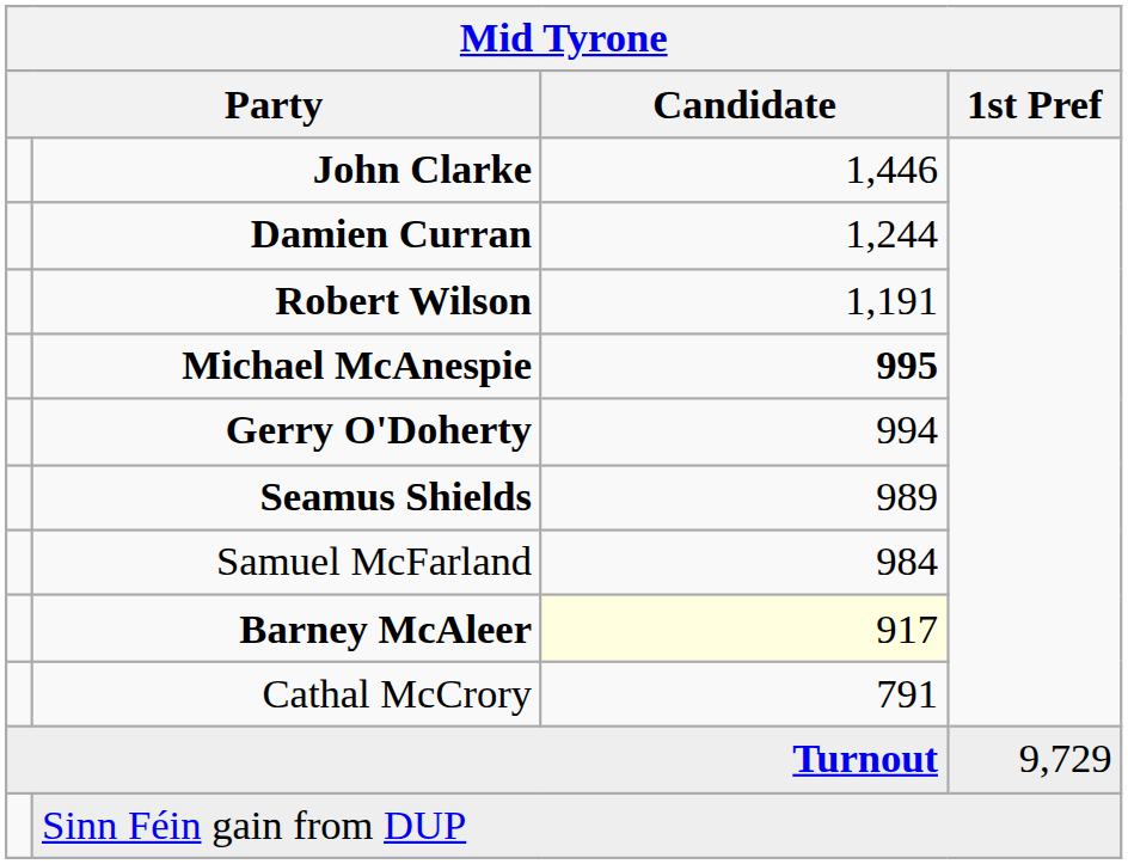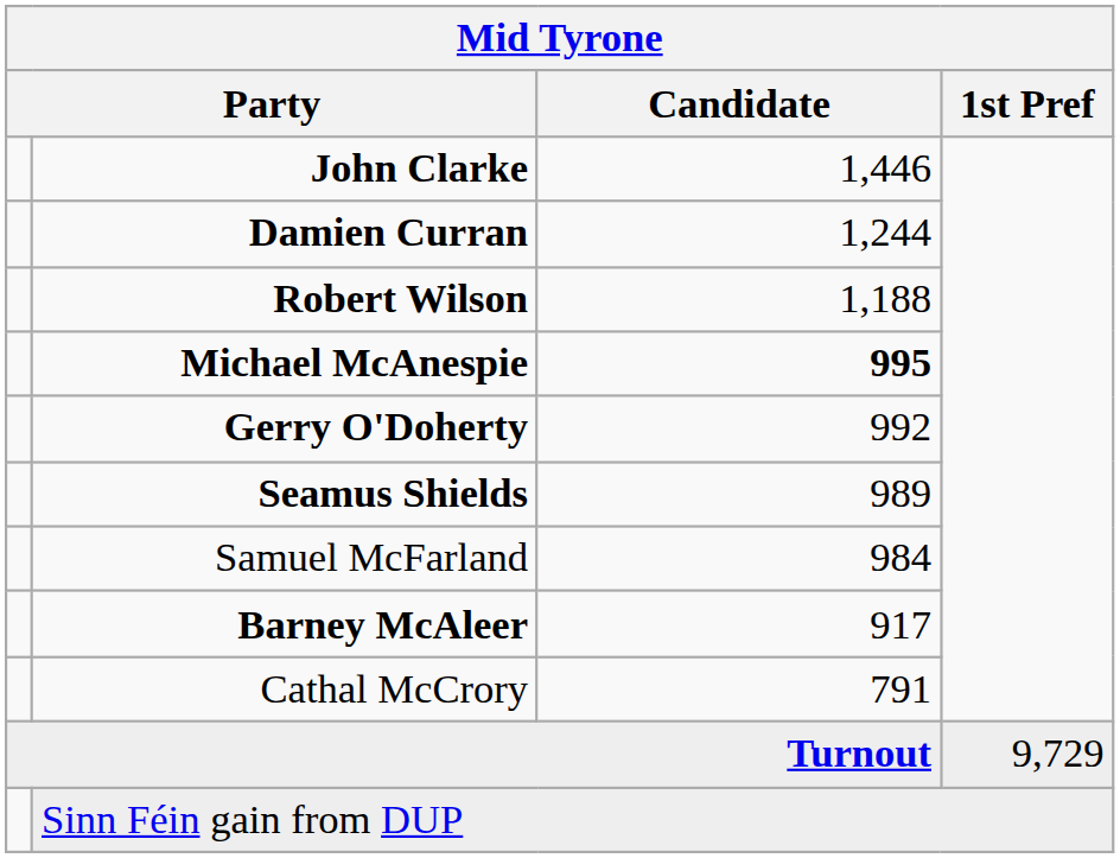Robert Wilson | Candidate: 1,191 -> 1,188
Gerry O'Doherty | Candidate: 994 -> 992
Barney McAleer | Candidate: lightyellow background -> no background
